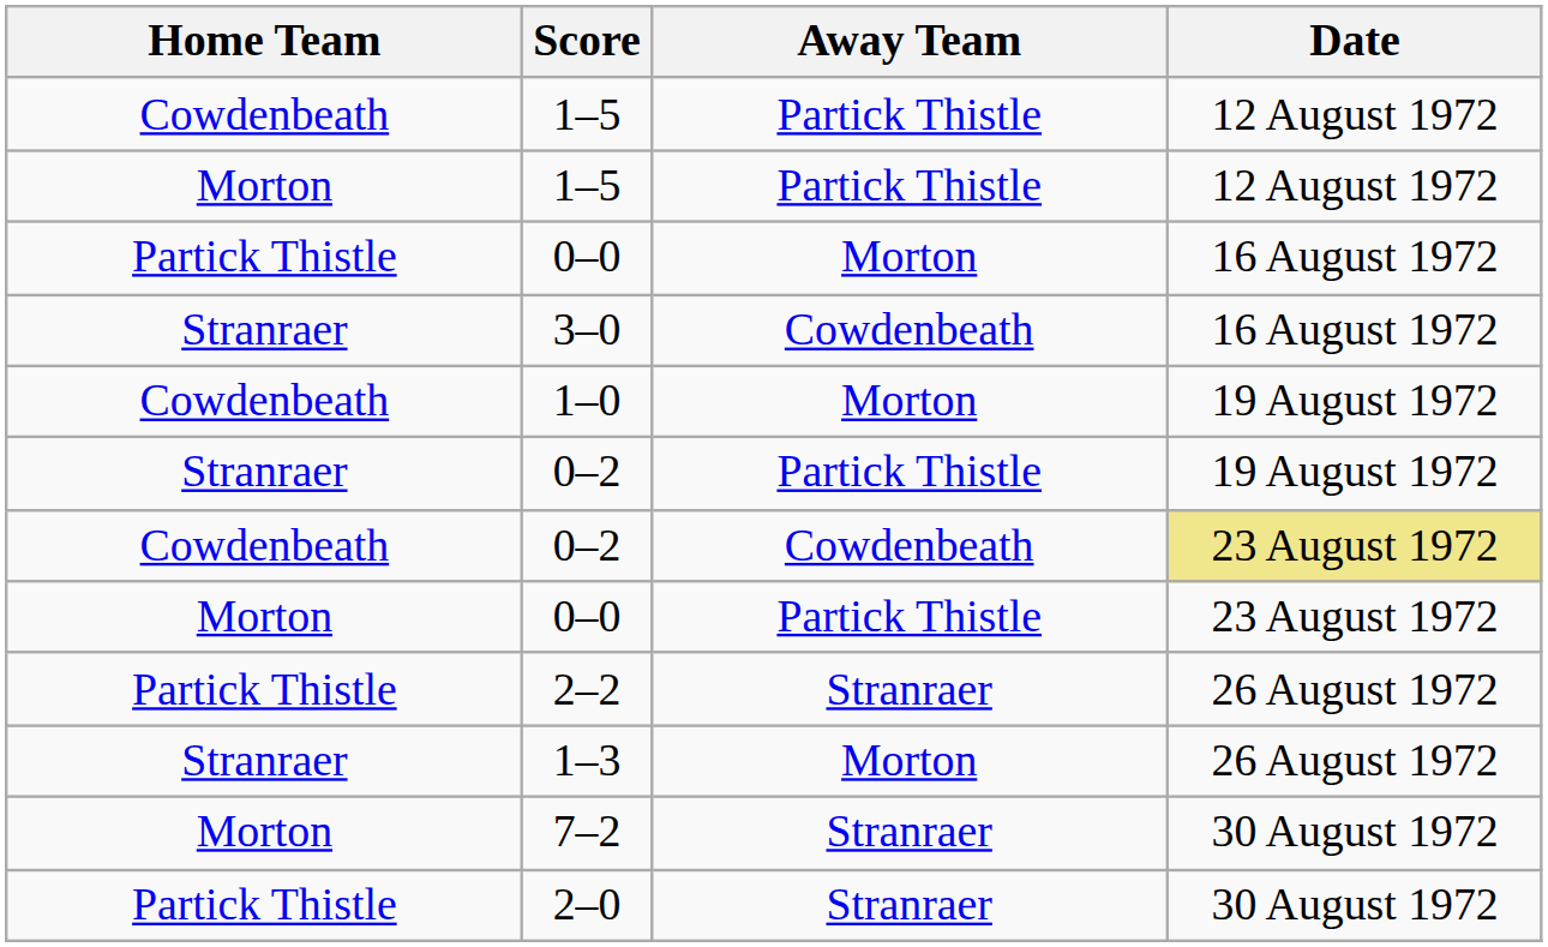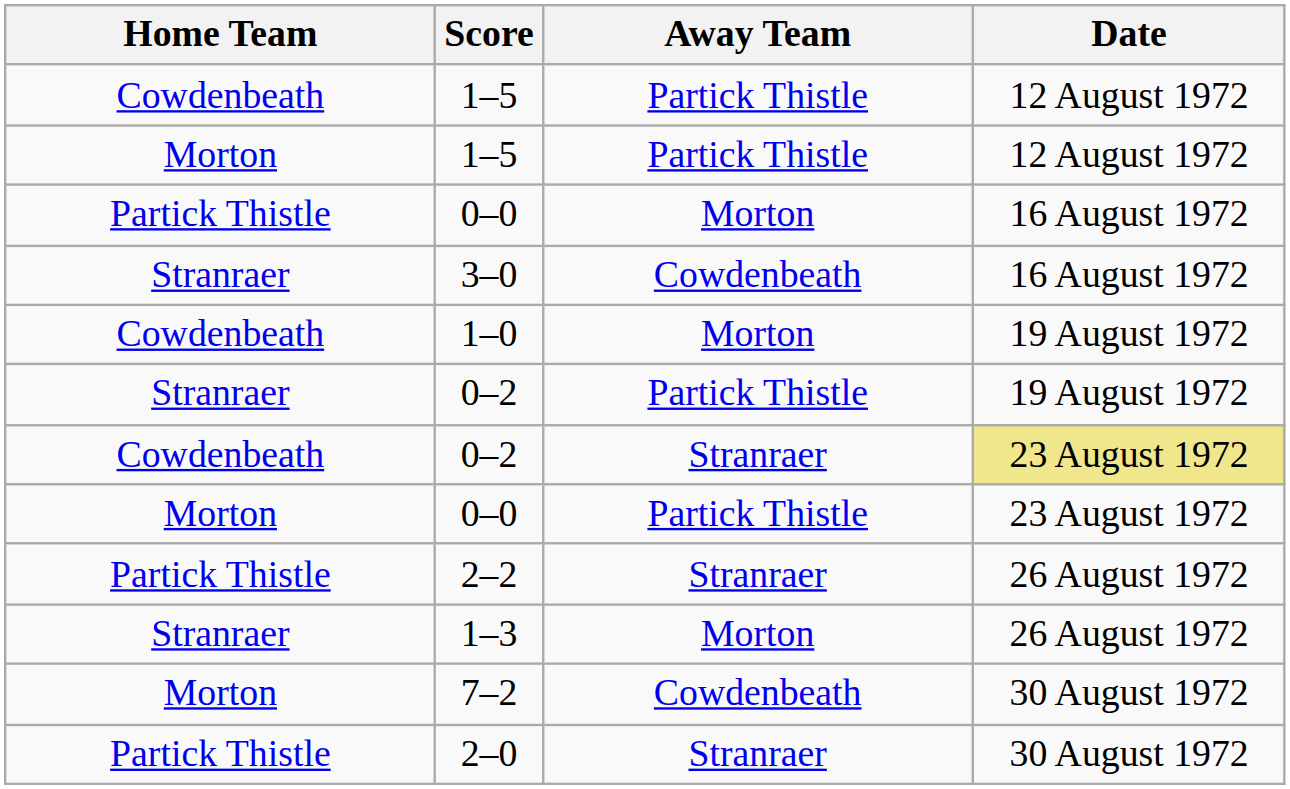Cowdenbeath / 0–2 | Away Team: Cowdenbeath -> Stranraer
7–2 | Away Team: Stranraer -> Cowdenbeath
